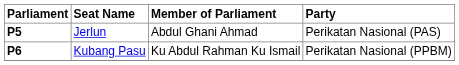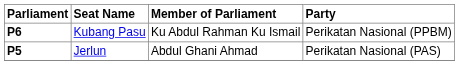rows swapped: P5 <-> P6
